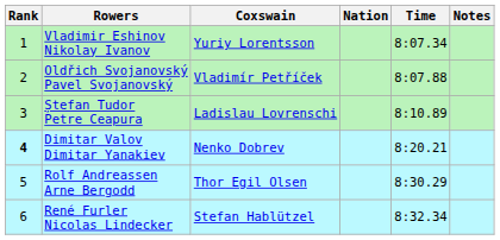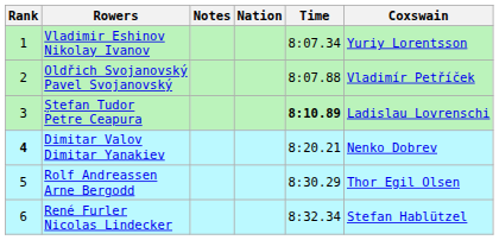columns swapped: Coxswain <-> Notes
Ștefan Tudor Petre Ceapura | Time: normal -> bold
